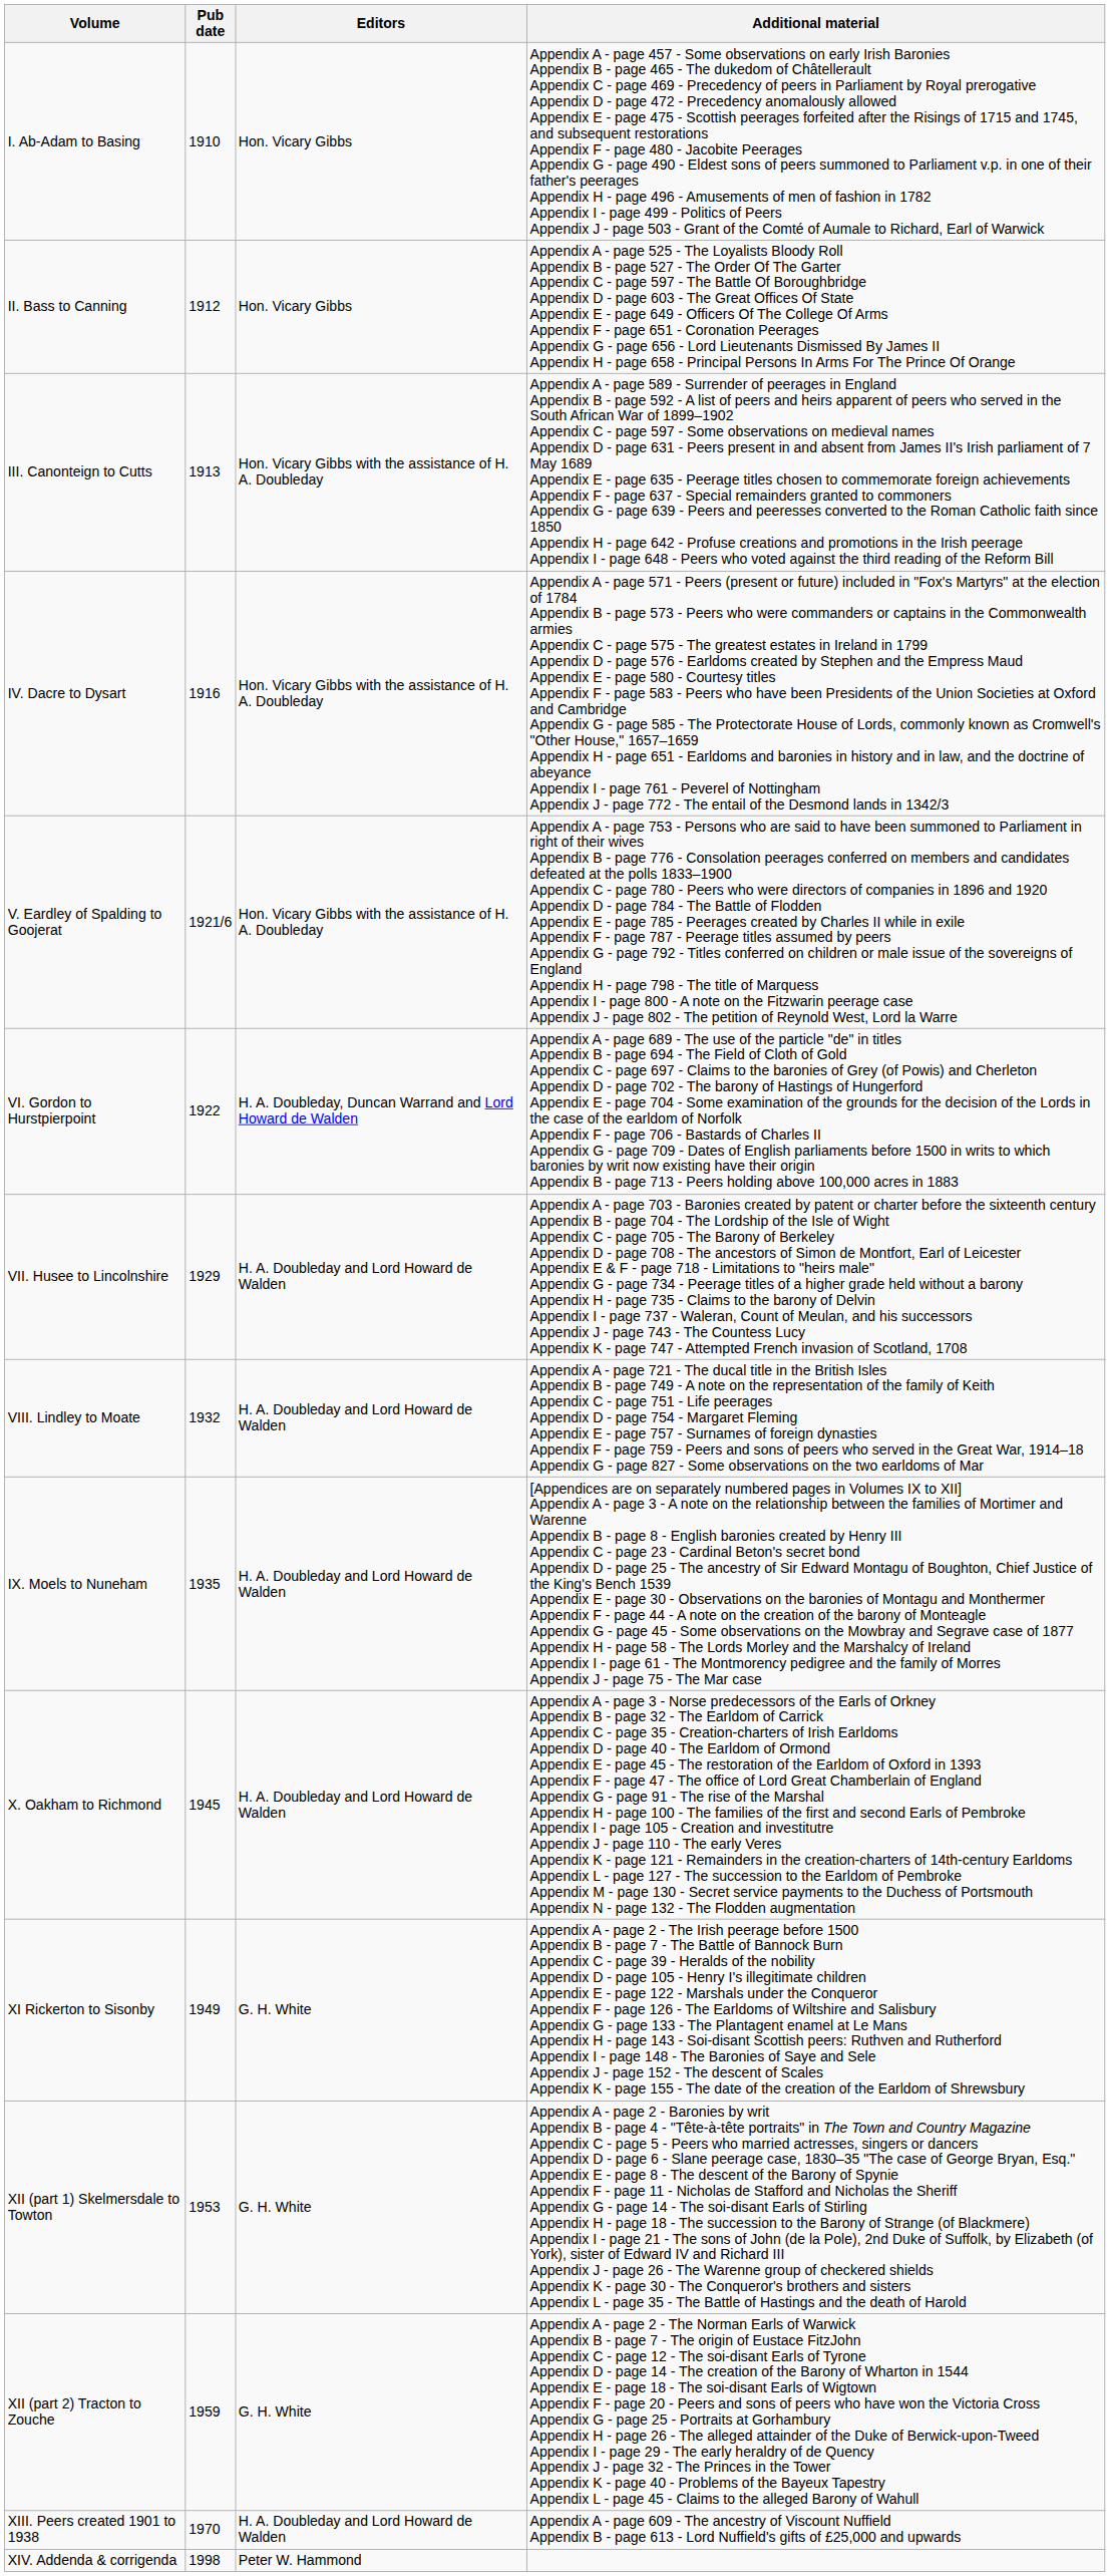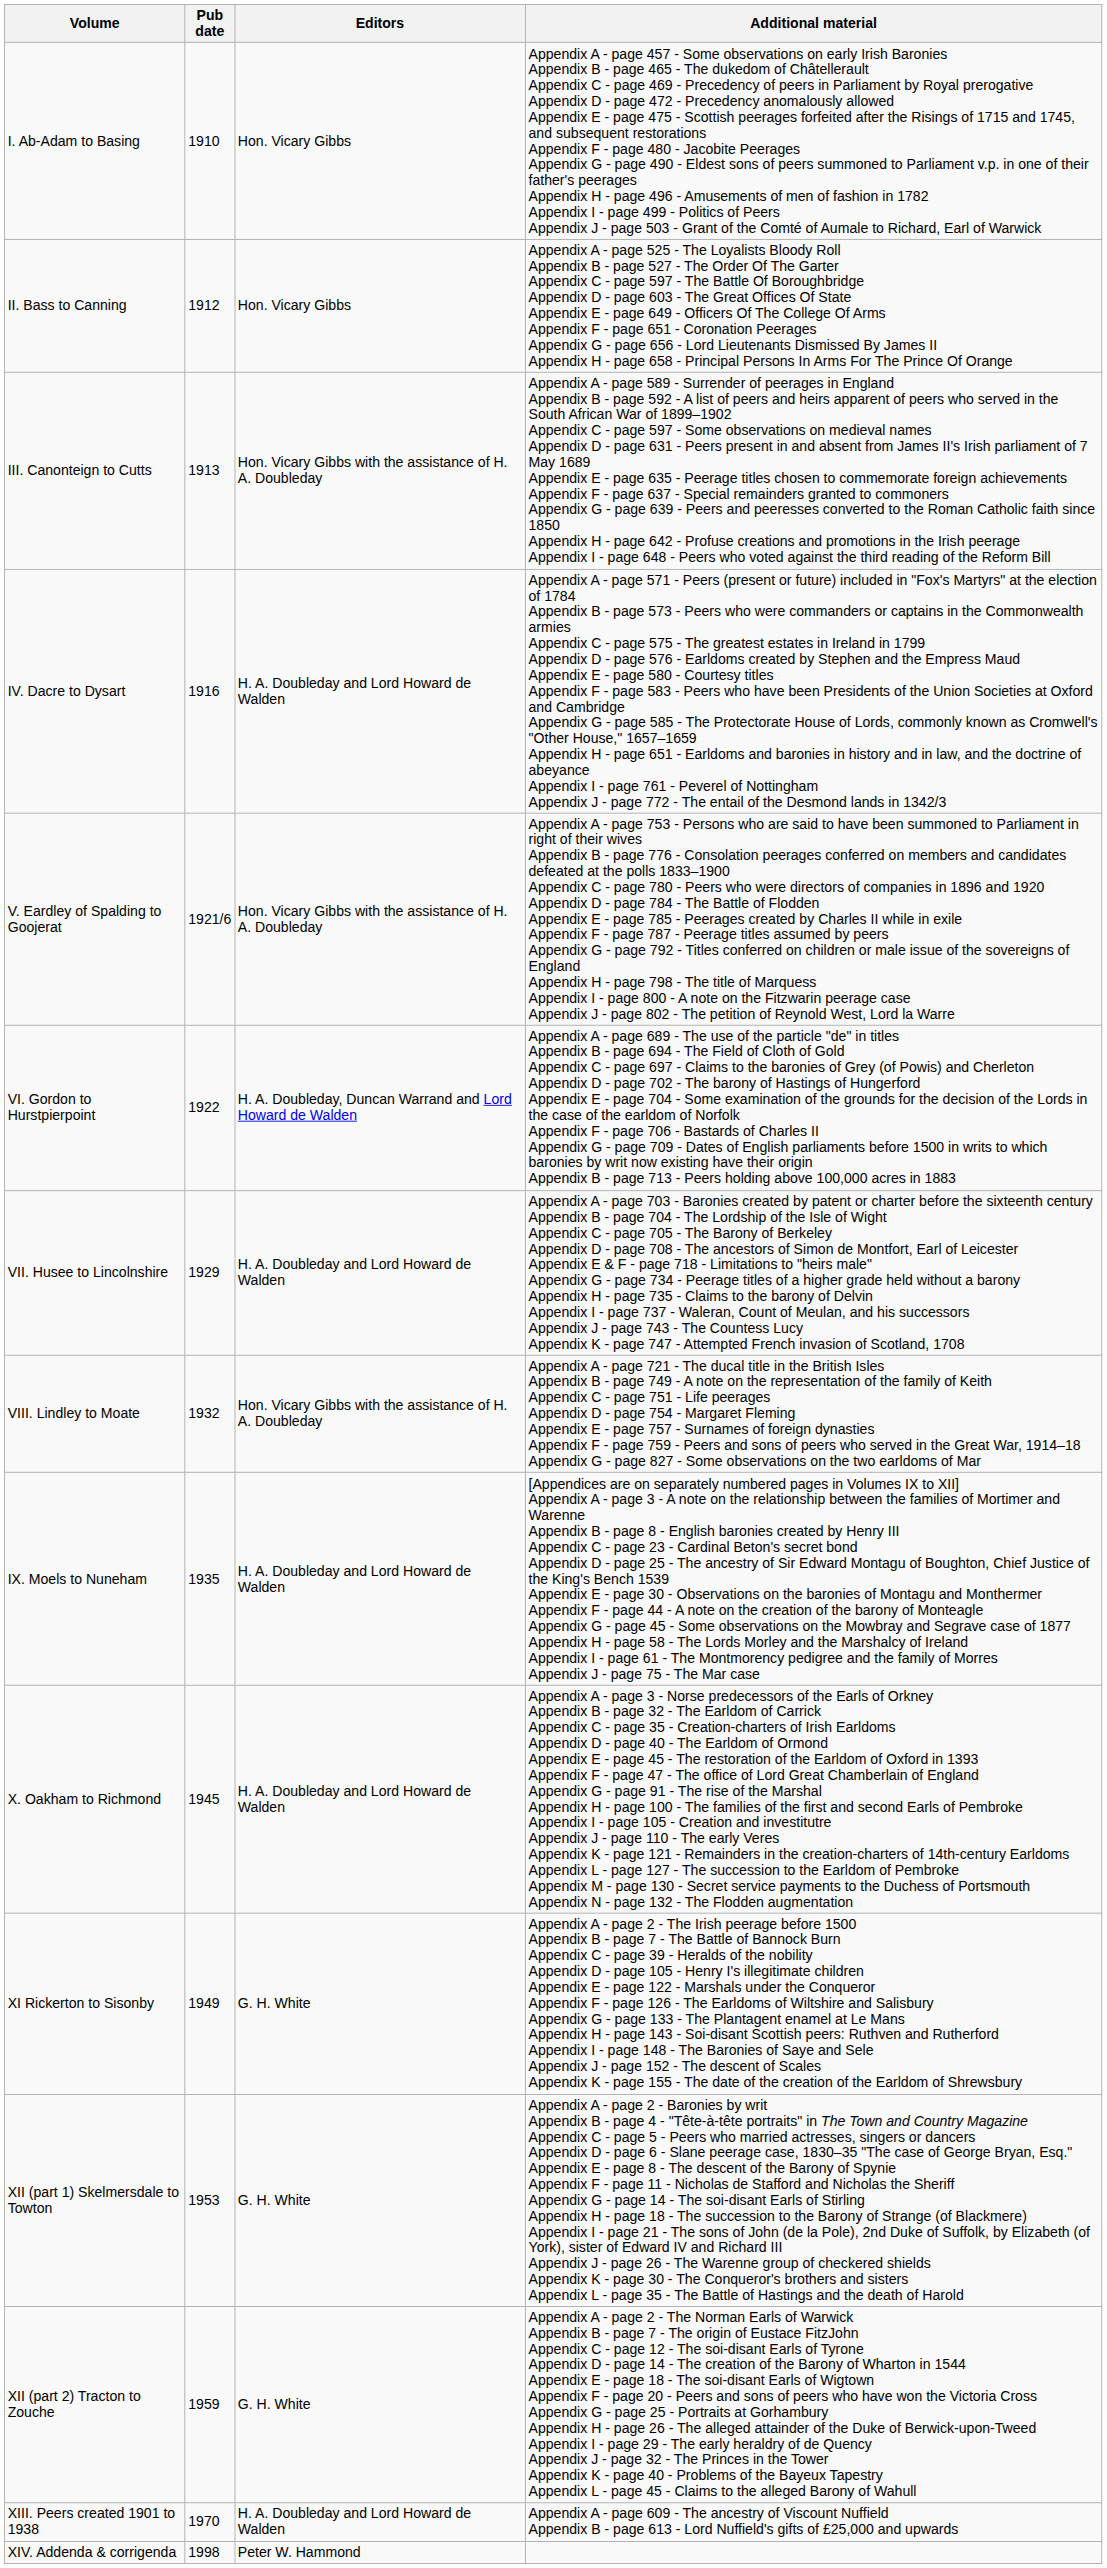IV. Dacre to Dysart | Editors: Hon. Vicary Gibbs with the assistance of H. A. Doubleday -> H. A. Doubleday and Lord Howard de Walden
VIII. Lindley to Moate | Editors: H. A. Doubleday and Lord Howard de Walden -> Hon. Vicary Gibbs with the assistance of H. A. Doubleday
